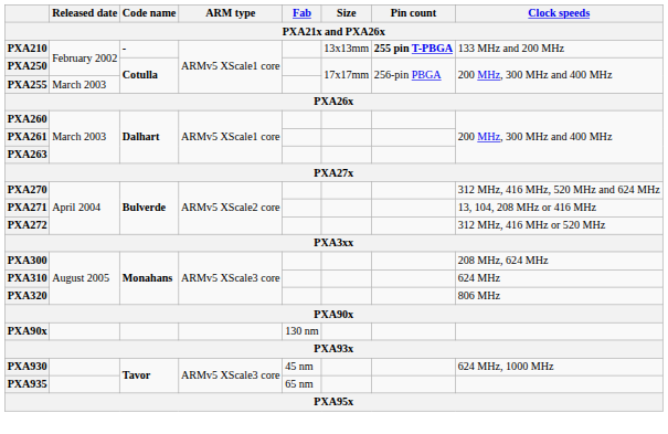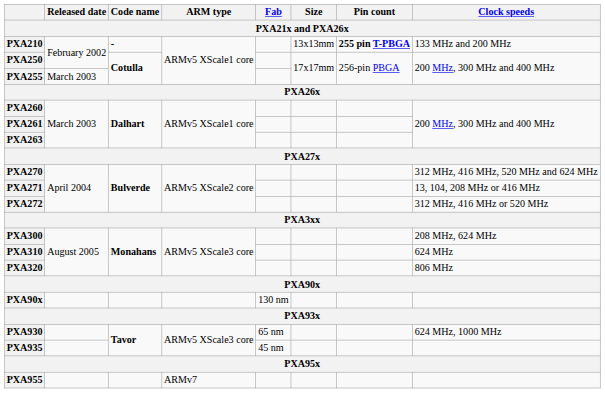PXA930 | Fab: 45 nm -> 65 nm
PXA935 | Fab: 65 nm -> 45 nm
+ row: PXA955 | ARMv7
